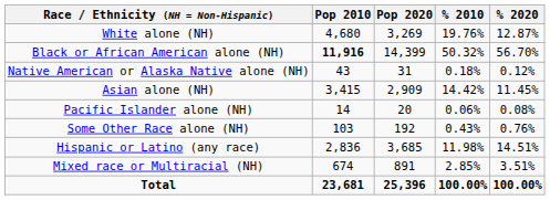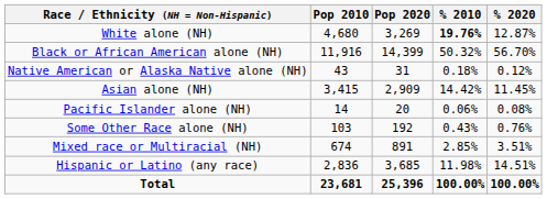White alone (NH) | % 2010: normal -> bold
Black or African American alone (NH) | Pop 2010: bold -> normal
rows swapped: Mixed race or Multiracial (NH) <-> Hispanic or Latino (any race)
